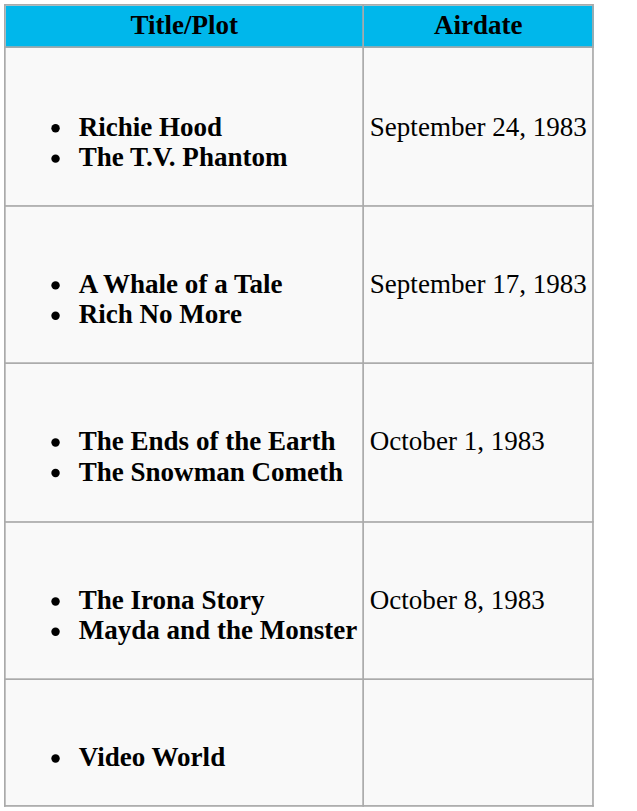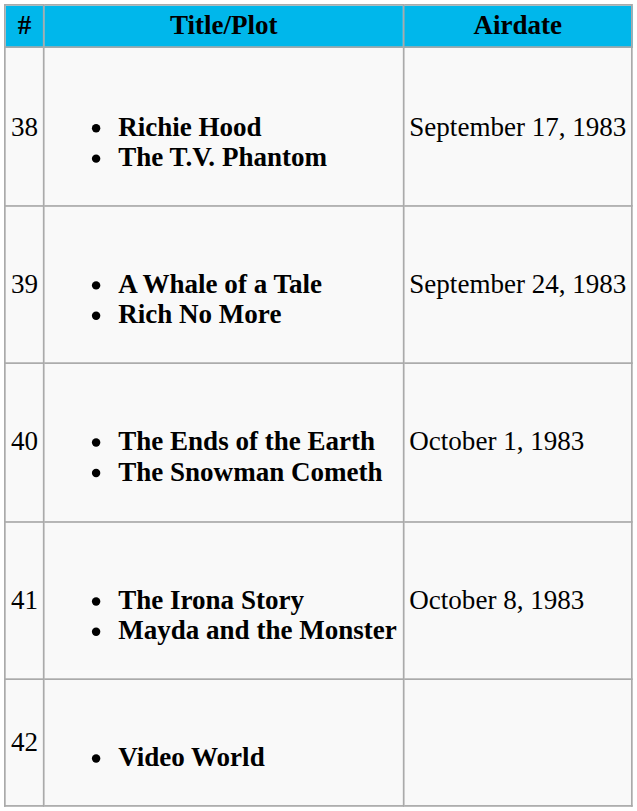+ column: # | 38 | 39 | 40 | 41 | 42
Richie Hood The T.V. Phantom | Airdate: September 24, 1983 -> September 17, 1983
A Whale of a Tale Rich No More | Airdate: September 17, 1983 -> September 24, 1983
